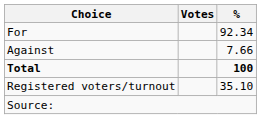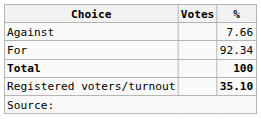rows swapped: For <-> Against
Registered voters/turnout | %: normal -> bold
